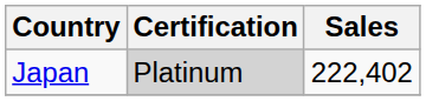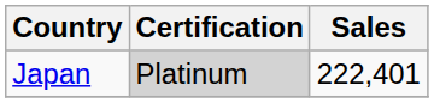Japan | Sales: 222,402 -> 222,401
